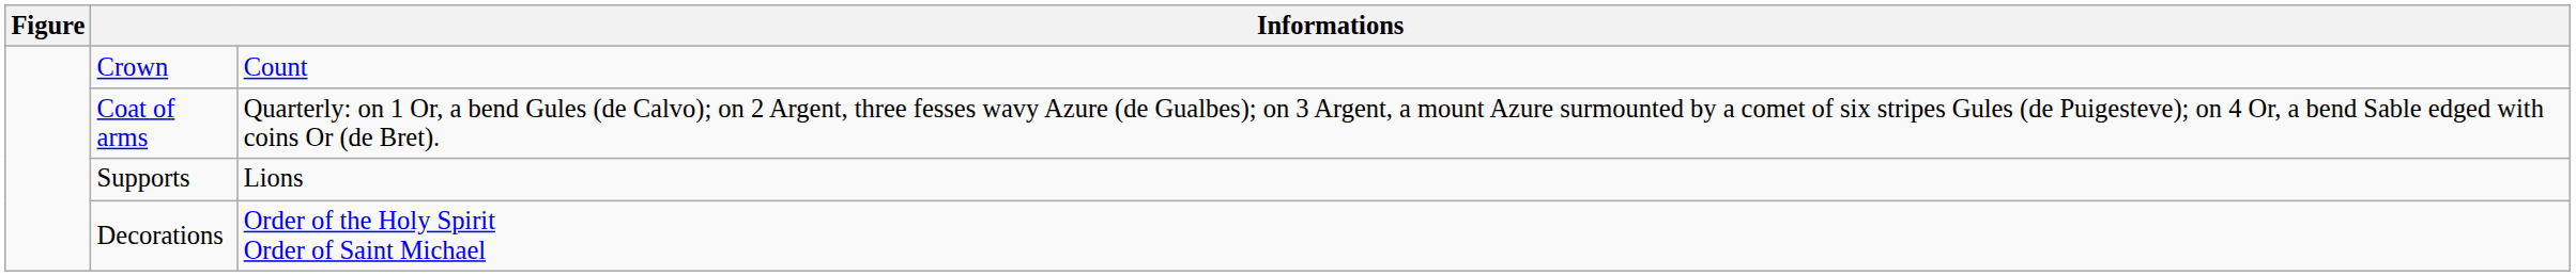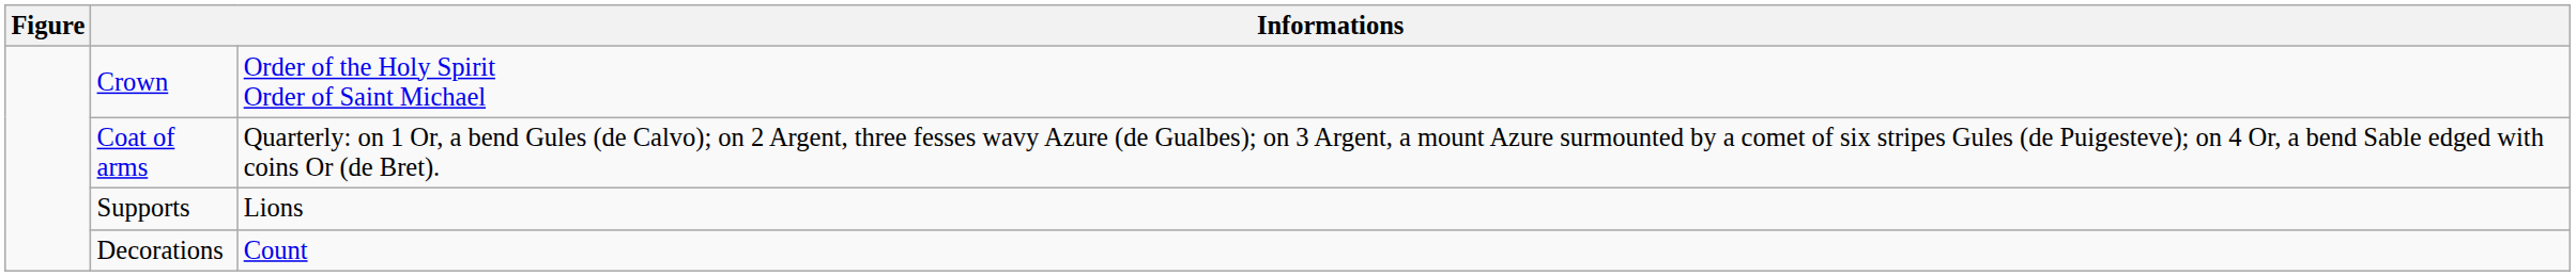Crown | column 3: Count -> Order of the Holy Spirit Order of Saint Michael
Decorations | column 3: Order of the Holy Spirit Order of Saint Michael -> Count
